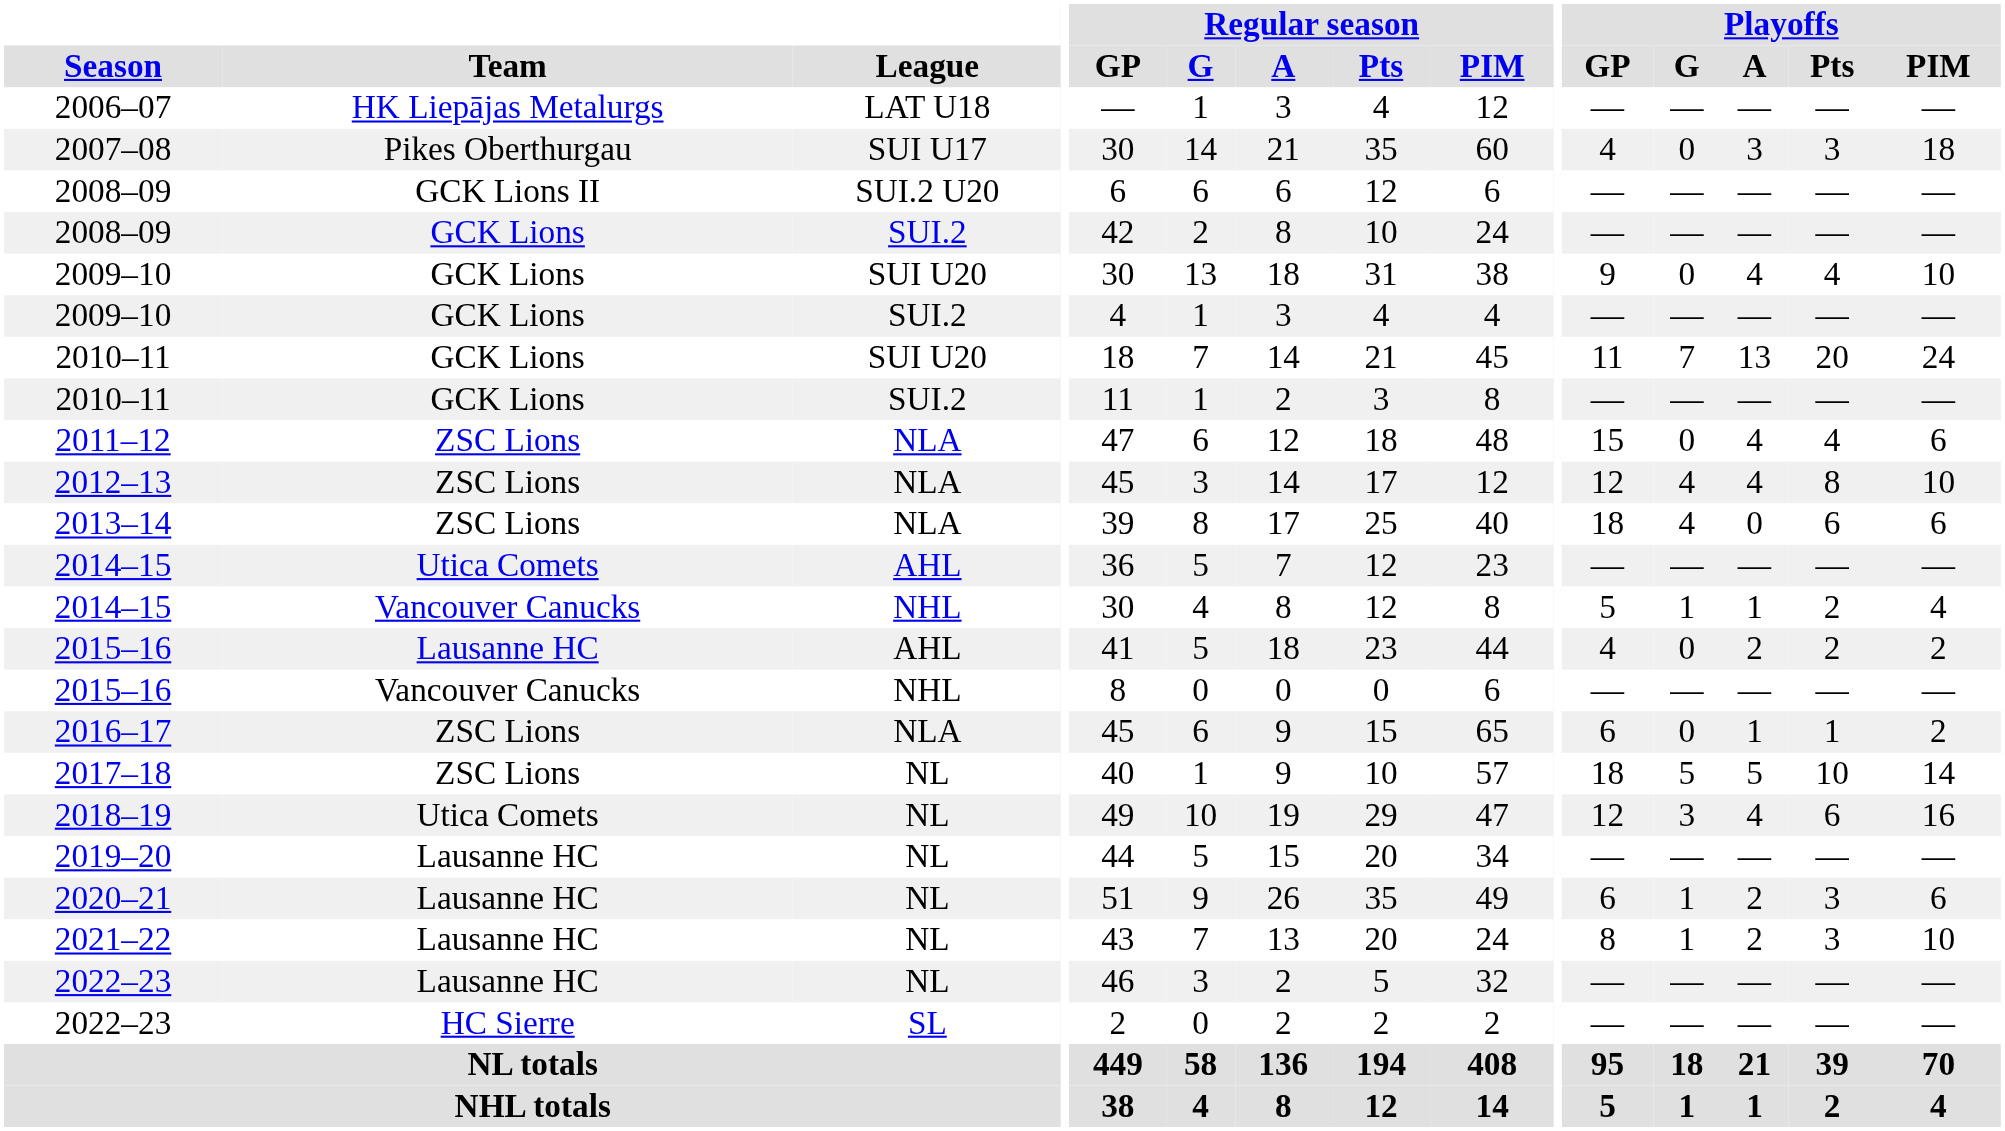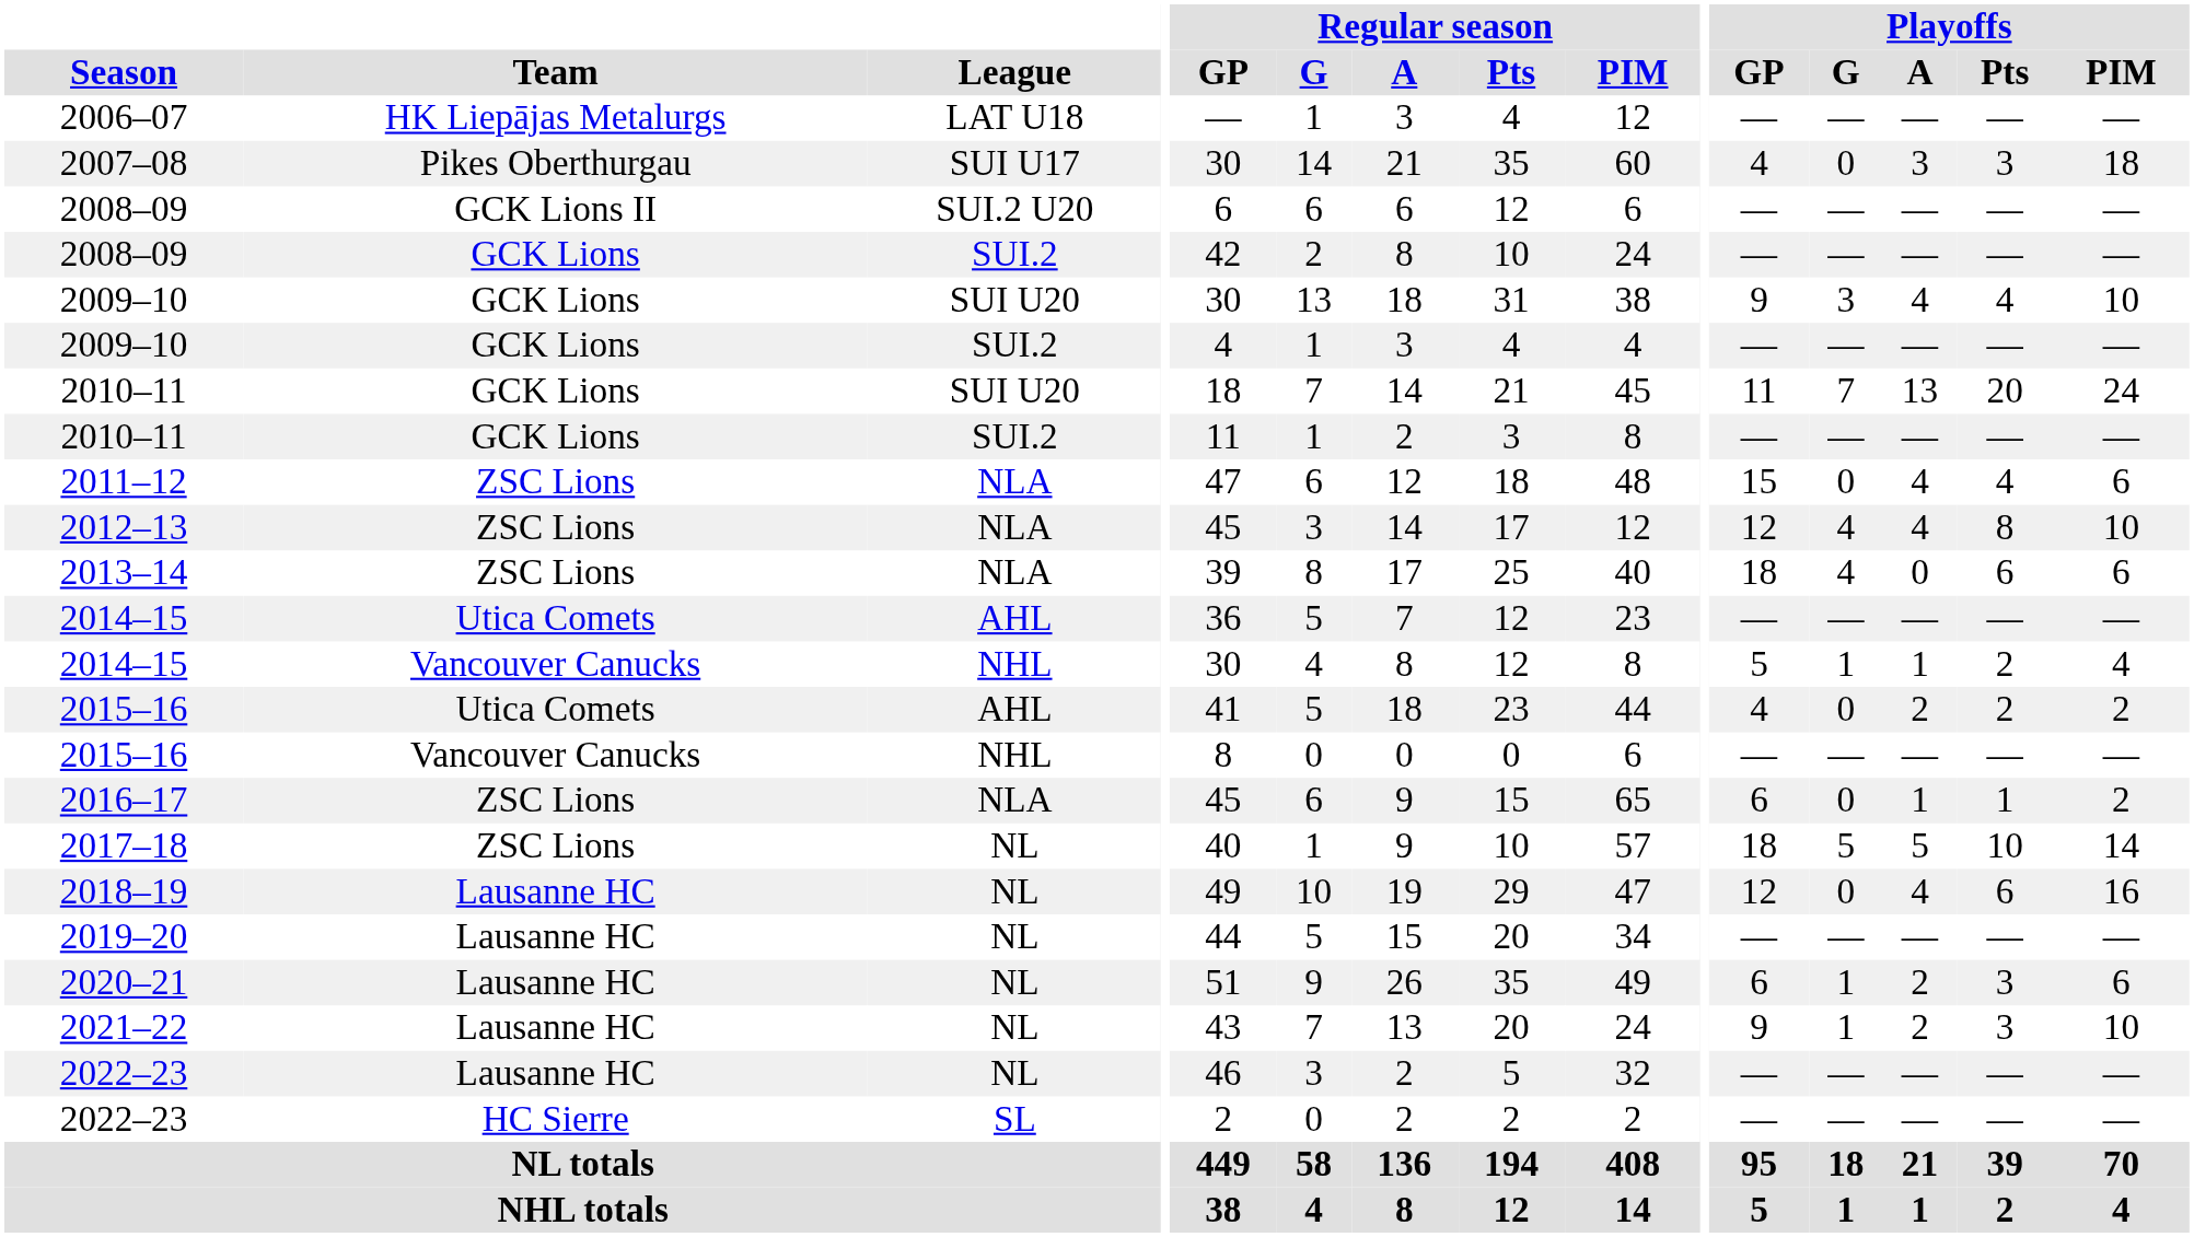2009–10 / SUI U20 | Playoffs / G: 0 -> 3
2015–16 / AHL | Team: Lausanne HC -> Utica Comets
2018–19 | Team: Utica Comets -> Lausanne HC
2018–19 | Playoffs / G: 3 -> 0
2021–22 | Playoffs / GP: 8 -> 9
